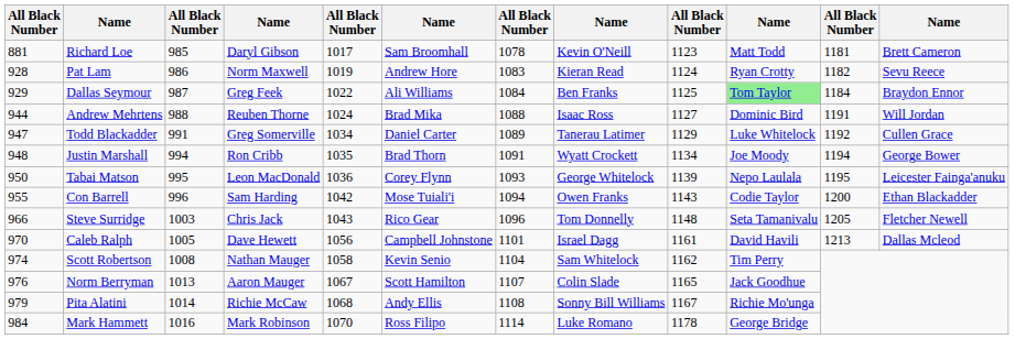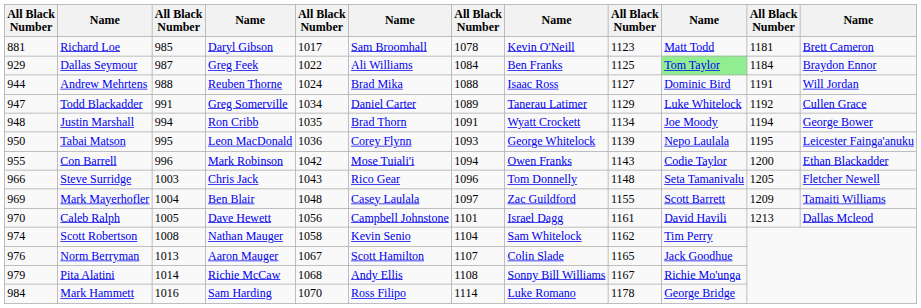- row: 928 | Pat Lam | 986 | Norm Maxwell | 1019 | Andrew Hore | 1083 | Kieran Read | 1124 | Ryan Crotty | 1182 | Sevu Reece
Con Barrell | column 4: Sam Harding -> Mark Robinson
+ row: 969 | Mark Mayerhofler | 1004 | Ben Blair | 1048 | Casey Laulala | 1097 | Zac Guildford | 1155 | Scott Barrett | 1209 | Tamaiti Williams
Mark Hammett | column 4: Mark Robinson -> Sam Harding
